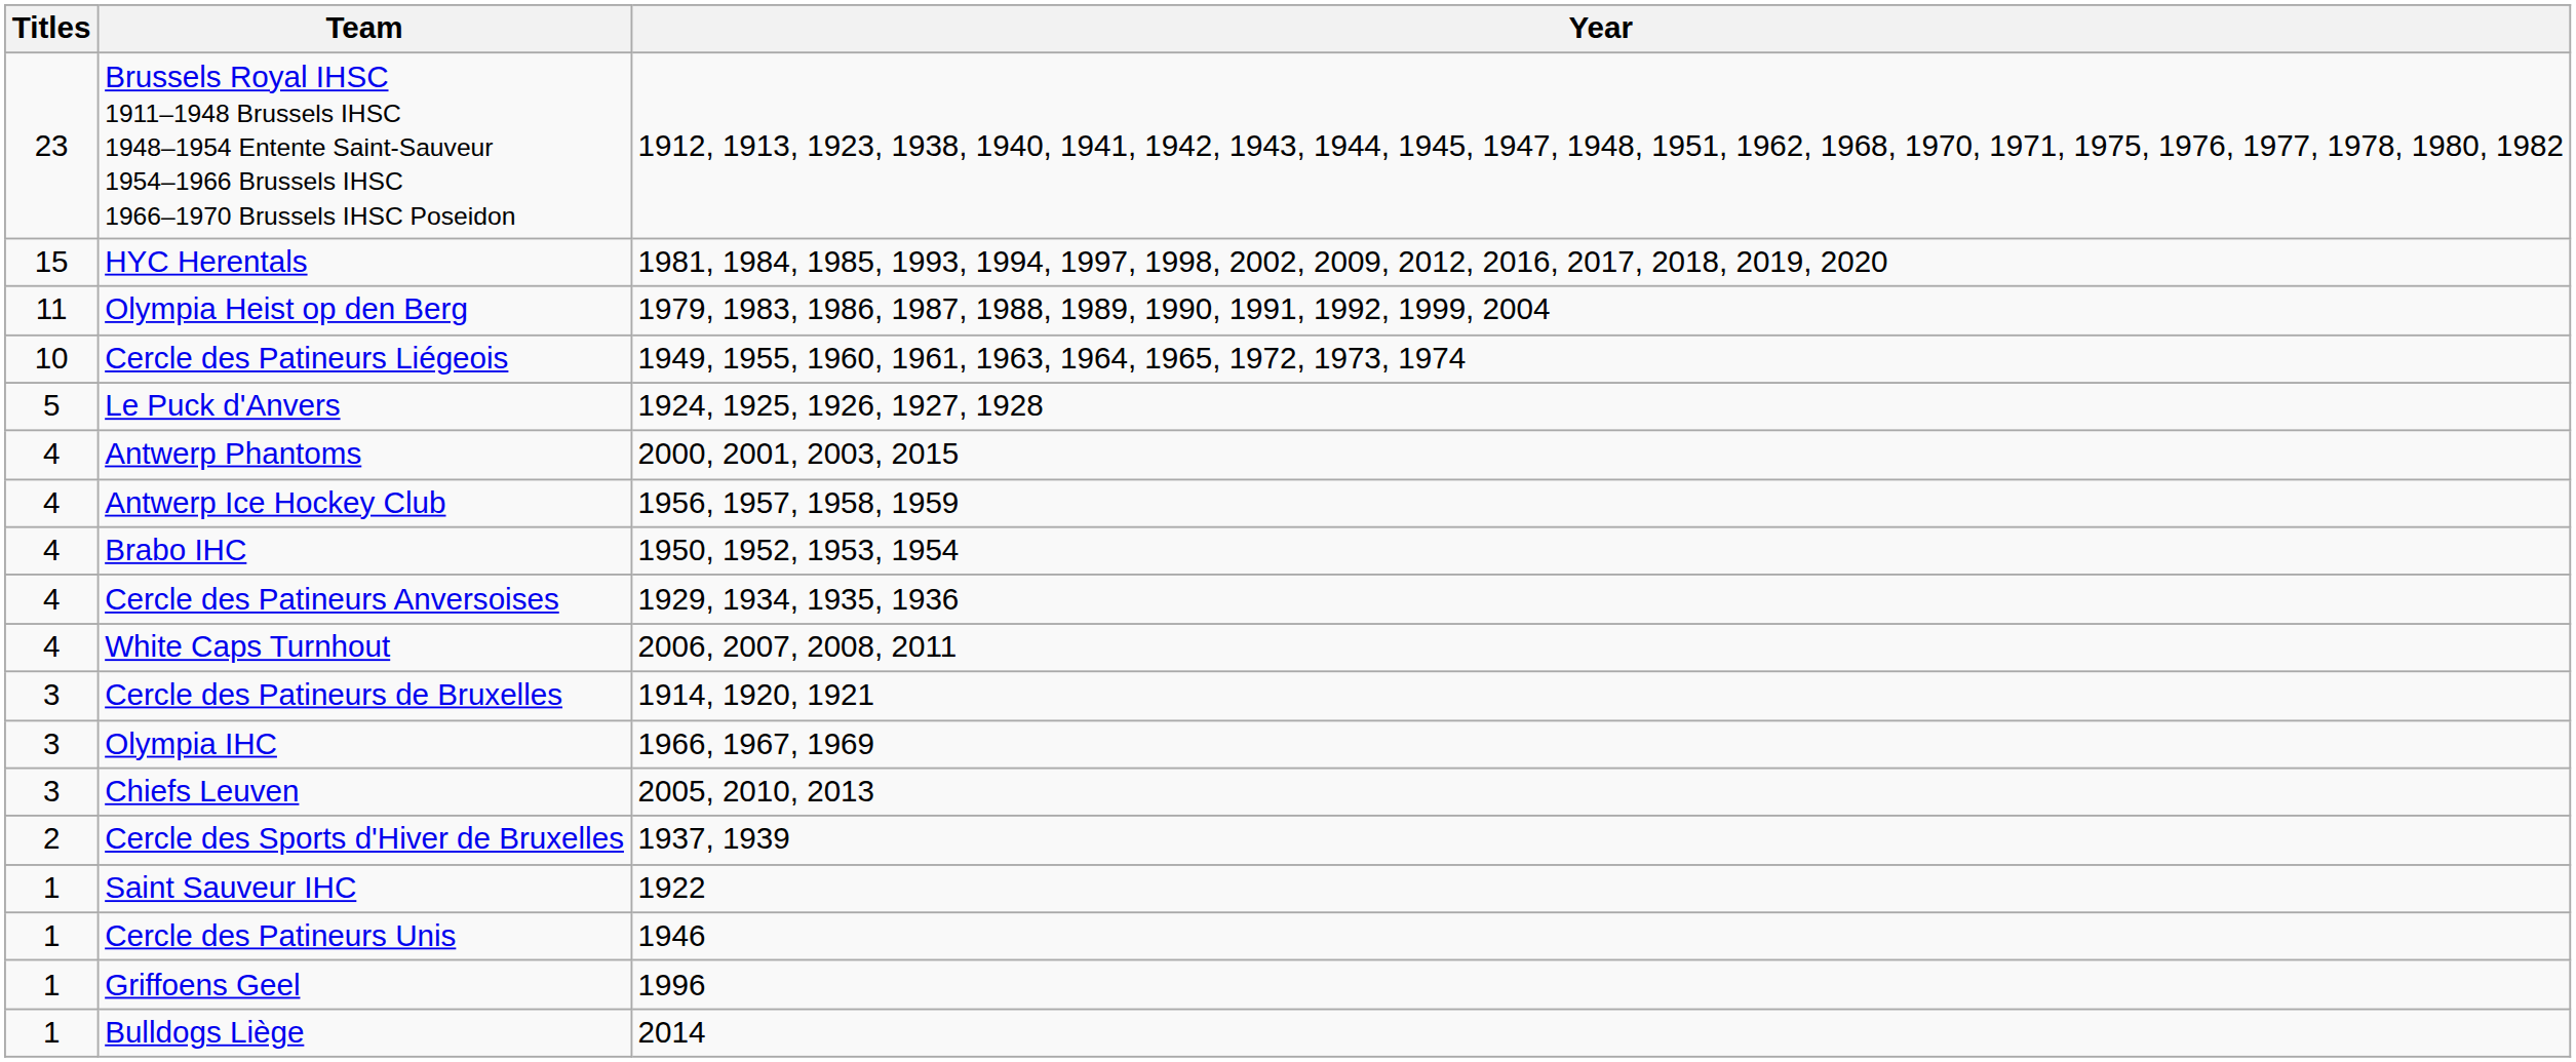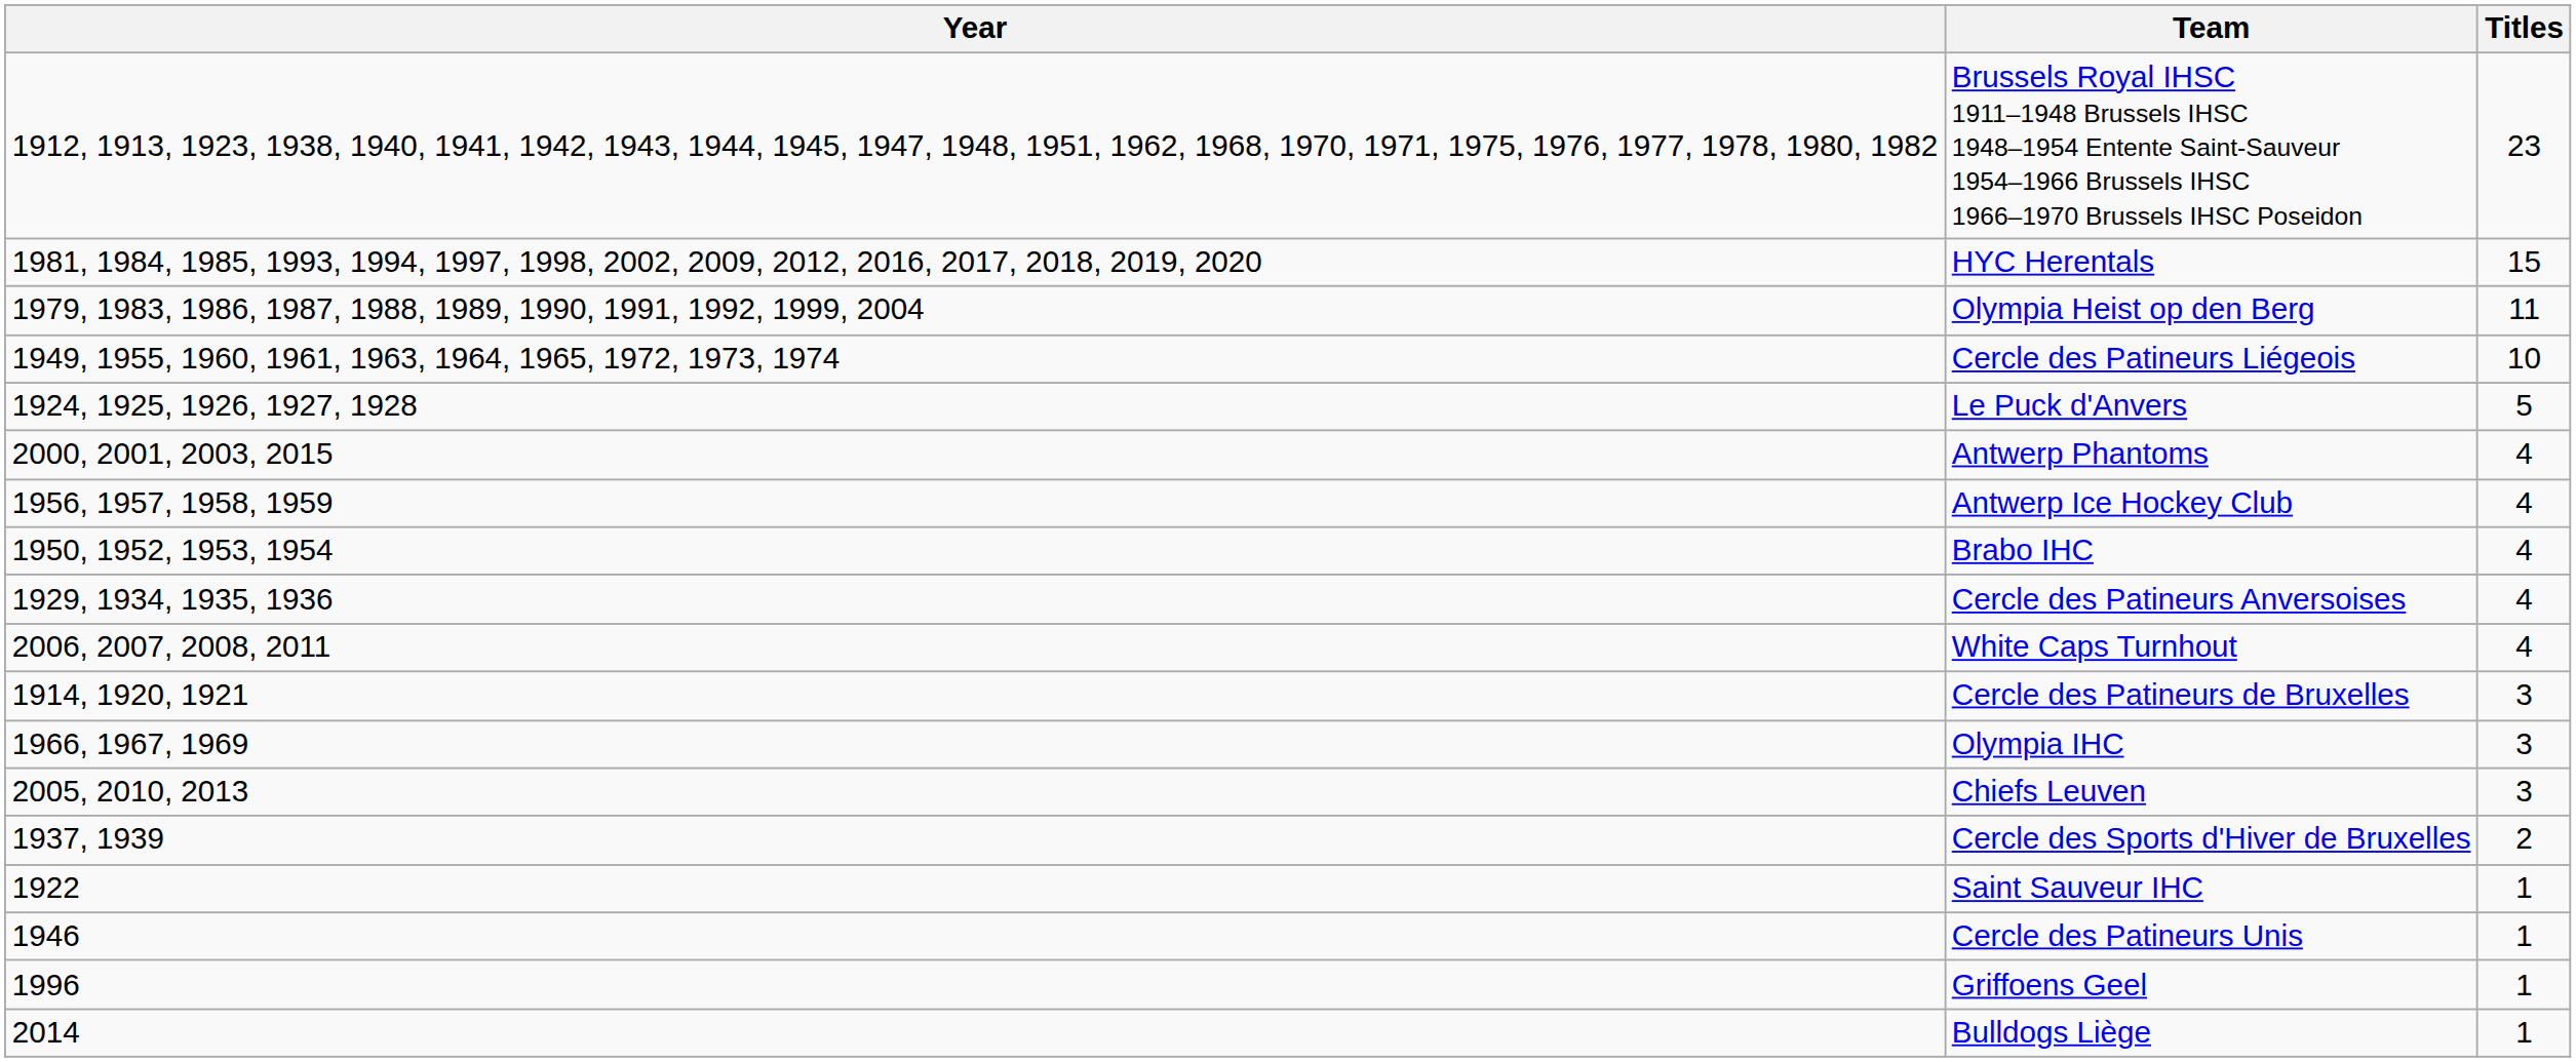columns swapped: Titles <-> Year
